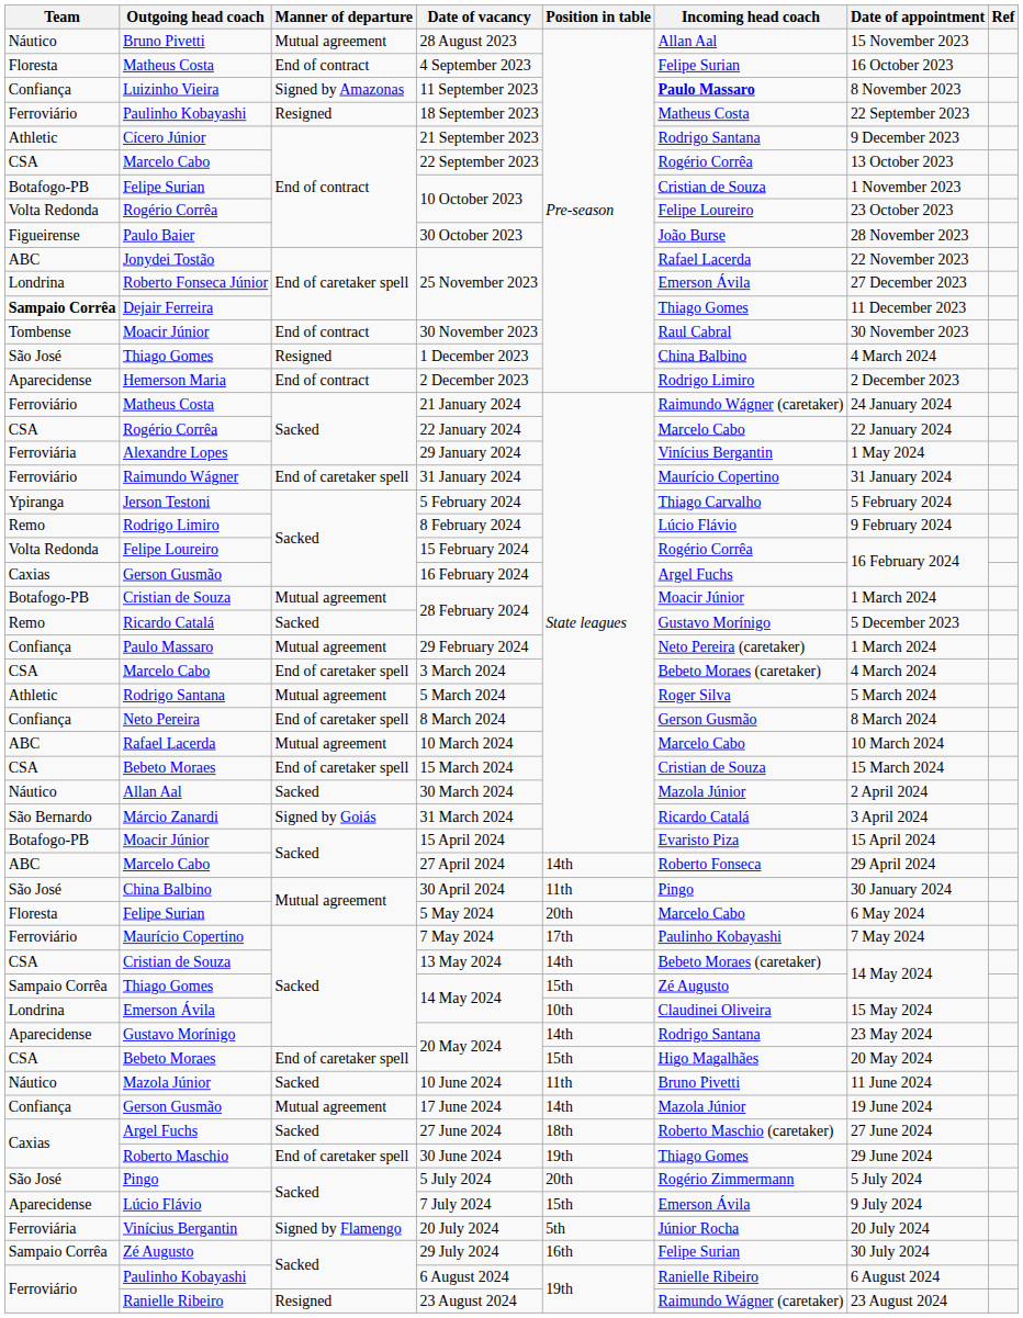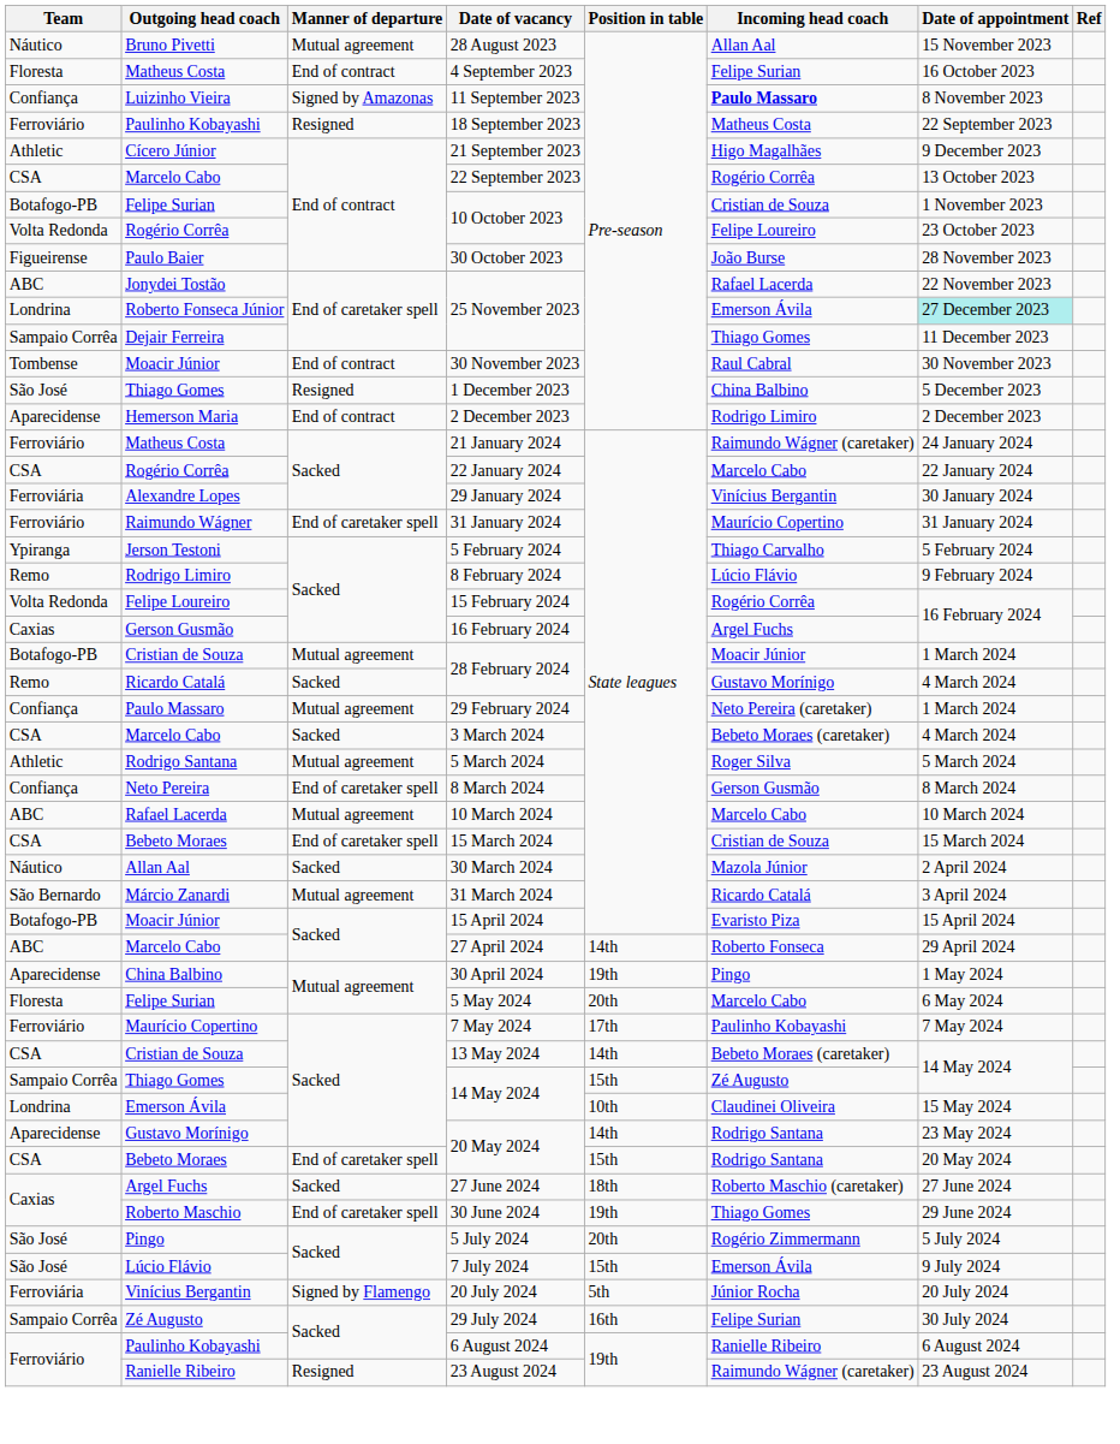21 September 2023 | Incoming head coach: Rodrigo Santana -> Higo Magalhães
Roberto Fonseca Júnior / 25 November 2023 | Date of appointment: no background -> paleturquoise background
Dejair Ferreira / 25 November 2023 | Team: bold -> normal
1 December 2023 | Date of appointment: 4 March 2024 -> 5 December 2023
29 January 2024 | Date of appointment: 1 May 2024 -> 30 January 2024
Ricardo Catalá / 28 February 2024 | Date of appointment: 5 December 2023 -> 4 March 2024
3 March 2024 | Manner of departure: End of caretaker spell -> Sacked
31 March 2024 | Manner of departure: Signed by Goiás -> Mutual agreement
30 April 2024 | Team: São José -> Aparecidense
30 April 2024 | Position in table: 11th -> 19th
30 April 2024 | Date of appointment: 30 January 2024 -> 1 May 2024
Bebeto Moraes / 20 May 2024 | Incoming head coach: Higo Magalhães -> Rodrigo Santana
- row: Náutico | Mazola Júnior | Sacked | 10 June 2024 | 11th | Bruno Pivetti | 11 June 2024
- row: Confiança | Gerson Gusmão | Mutual agreement | 17 June 2024 | 14th | Mazola Júnior | 19 June 2024
7 July 2024 | Team: Aparecidense -> São José
